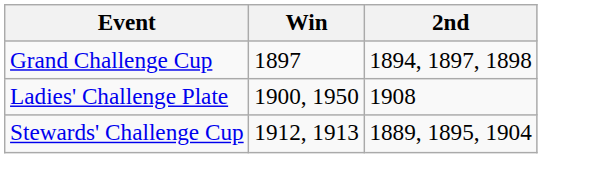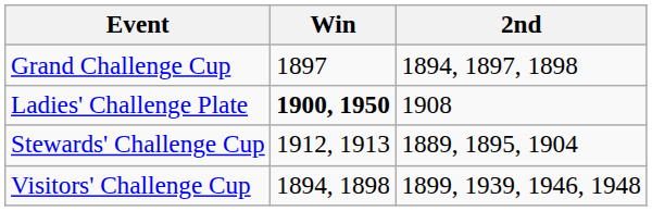Ladies' Challenge Plate | Win: normal -> bold
+ row: Visitors' Challenge Cup | 1894, 1898 | 1899, 1939, 1946, 1948
